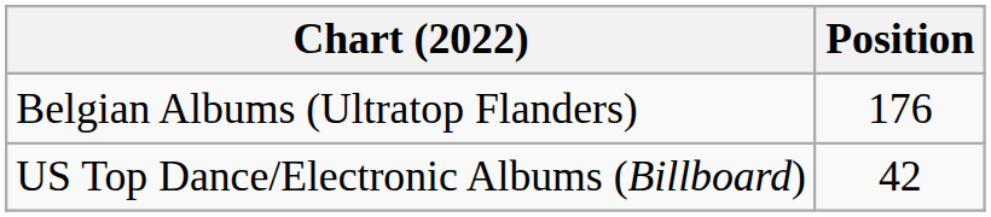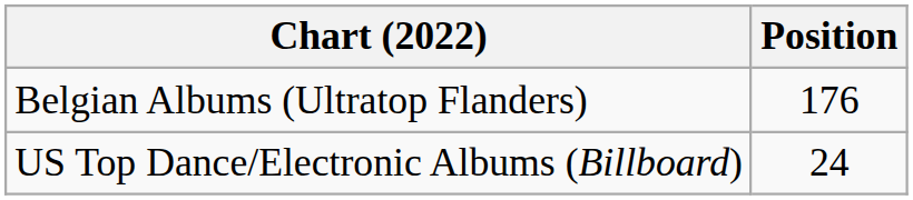US Top Dance/Electronic Albums (Billboard) | Position: 42 -> 24
